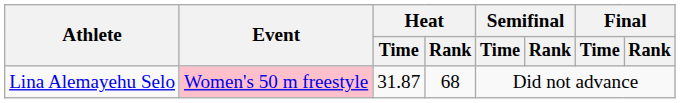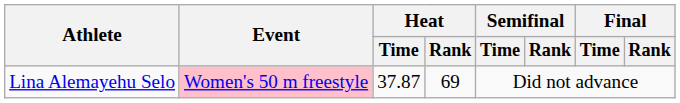Lina Alemayehu Selo | Heat / Time: 31.87 -> 37.87
Lina Alemayehu Selo | Heat / Rank: 68 -> 69
